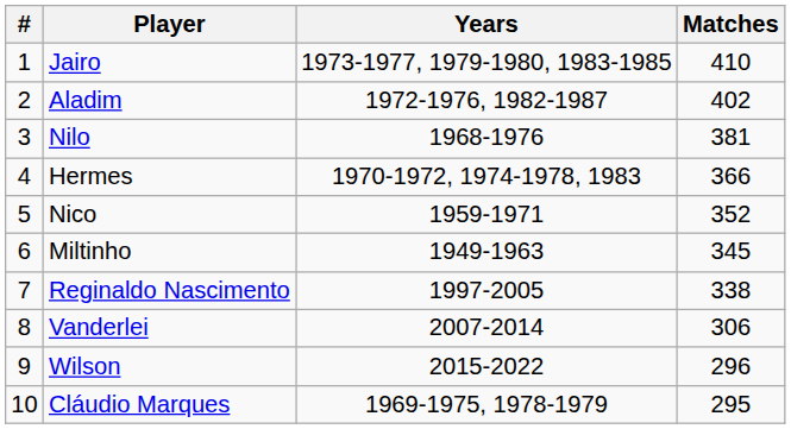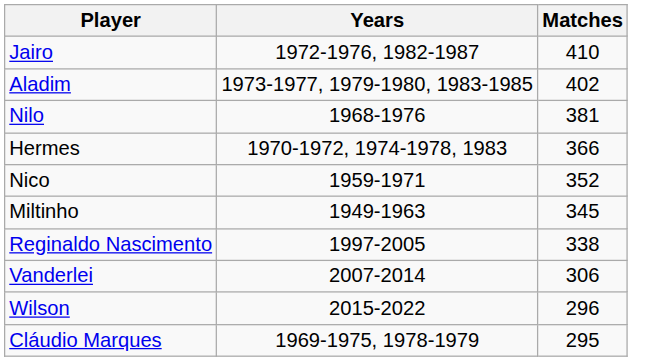- column: # | 1 | 2 | 3 | 4 | 5 | 6 | 7 | 8 | 9 | 10
Jairo | Years: 1973-1977, 1979-1980, 1983-1985 -> 1972-1976, 1982-1987
Aladim | Years: 1972-1976, 1982-1987 -> 1973-1977, 1979-1980, 1983-1985
